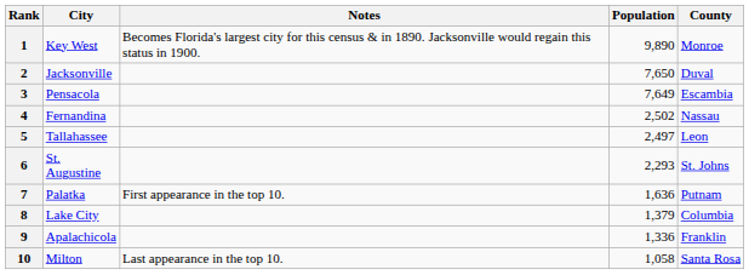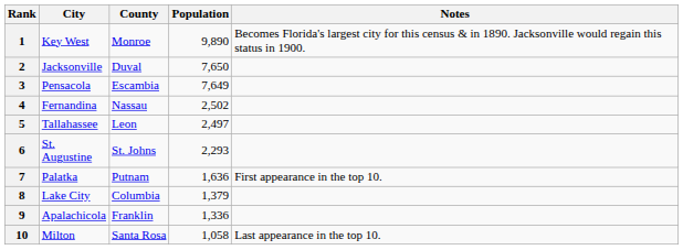columns swapped: County <-> Notes
